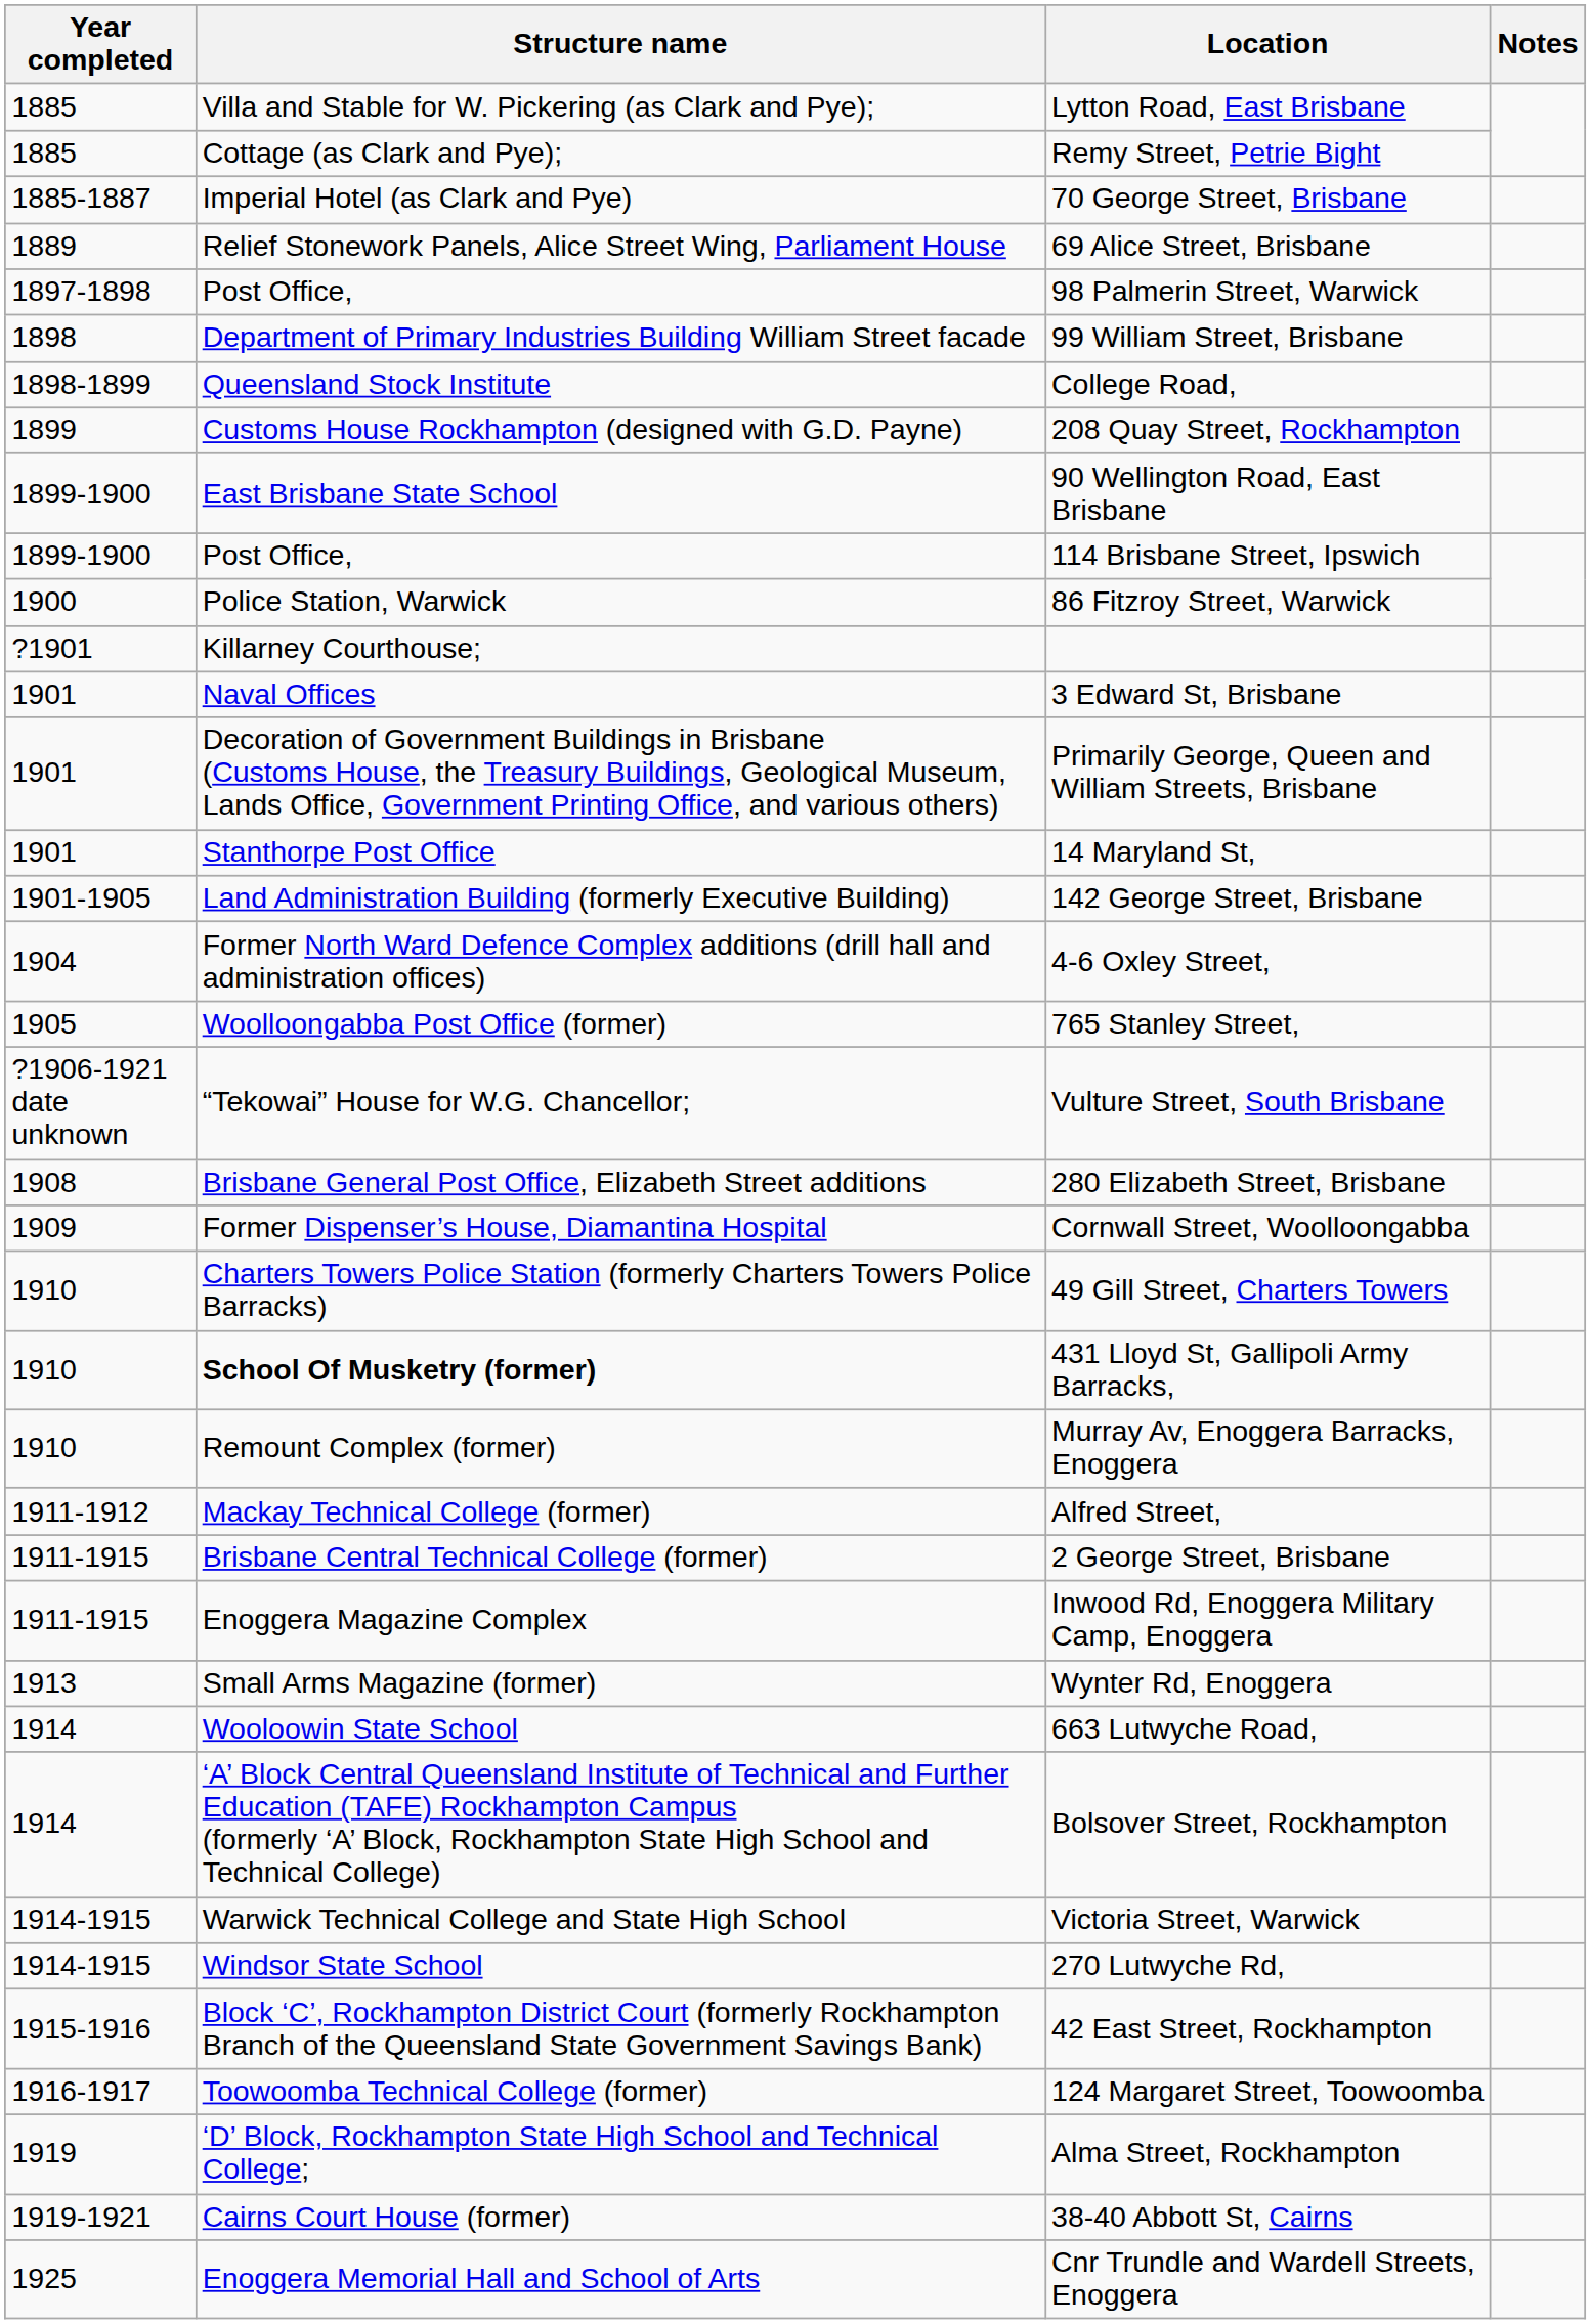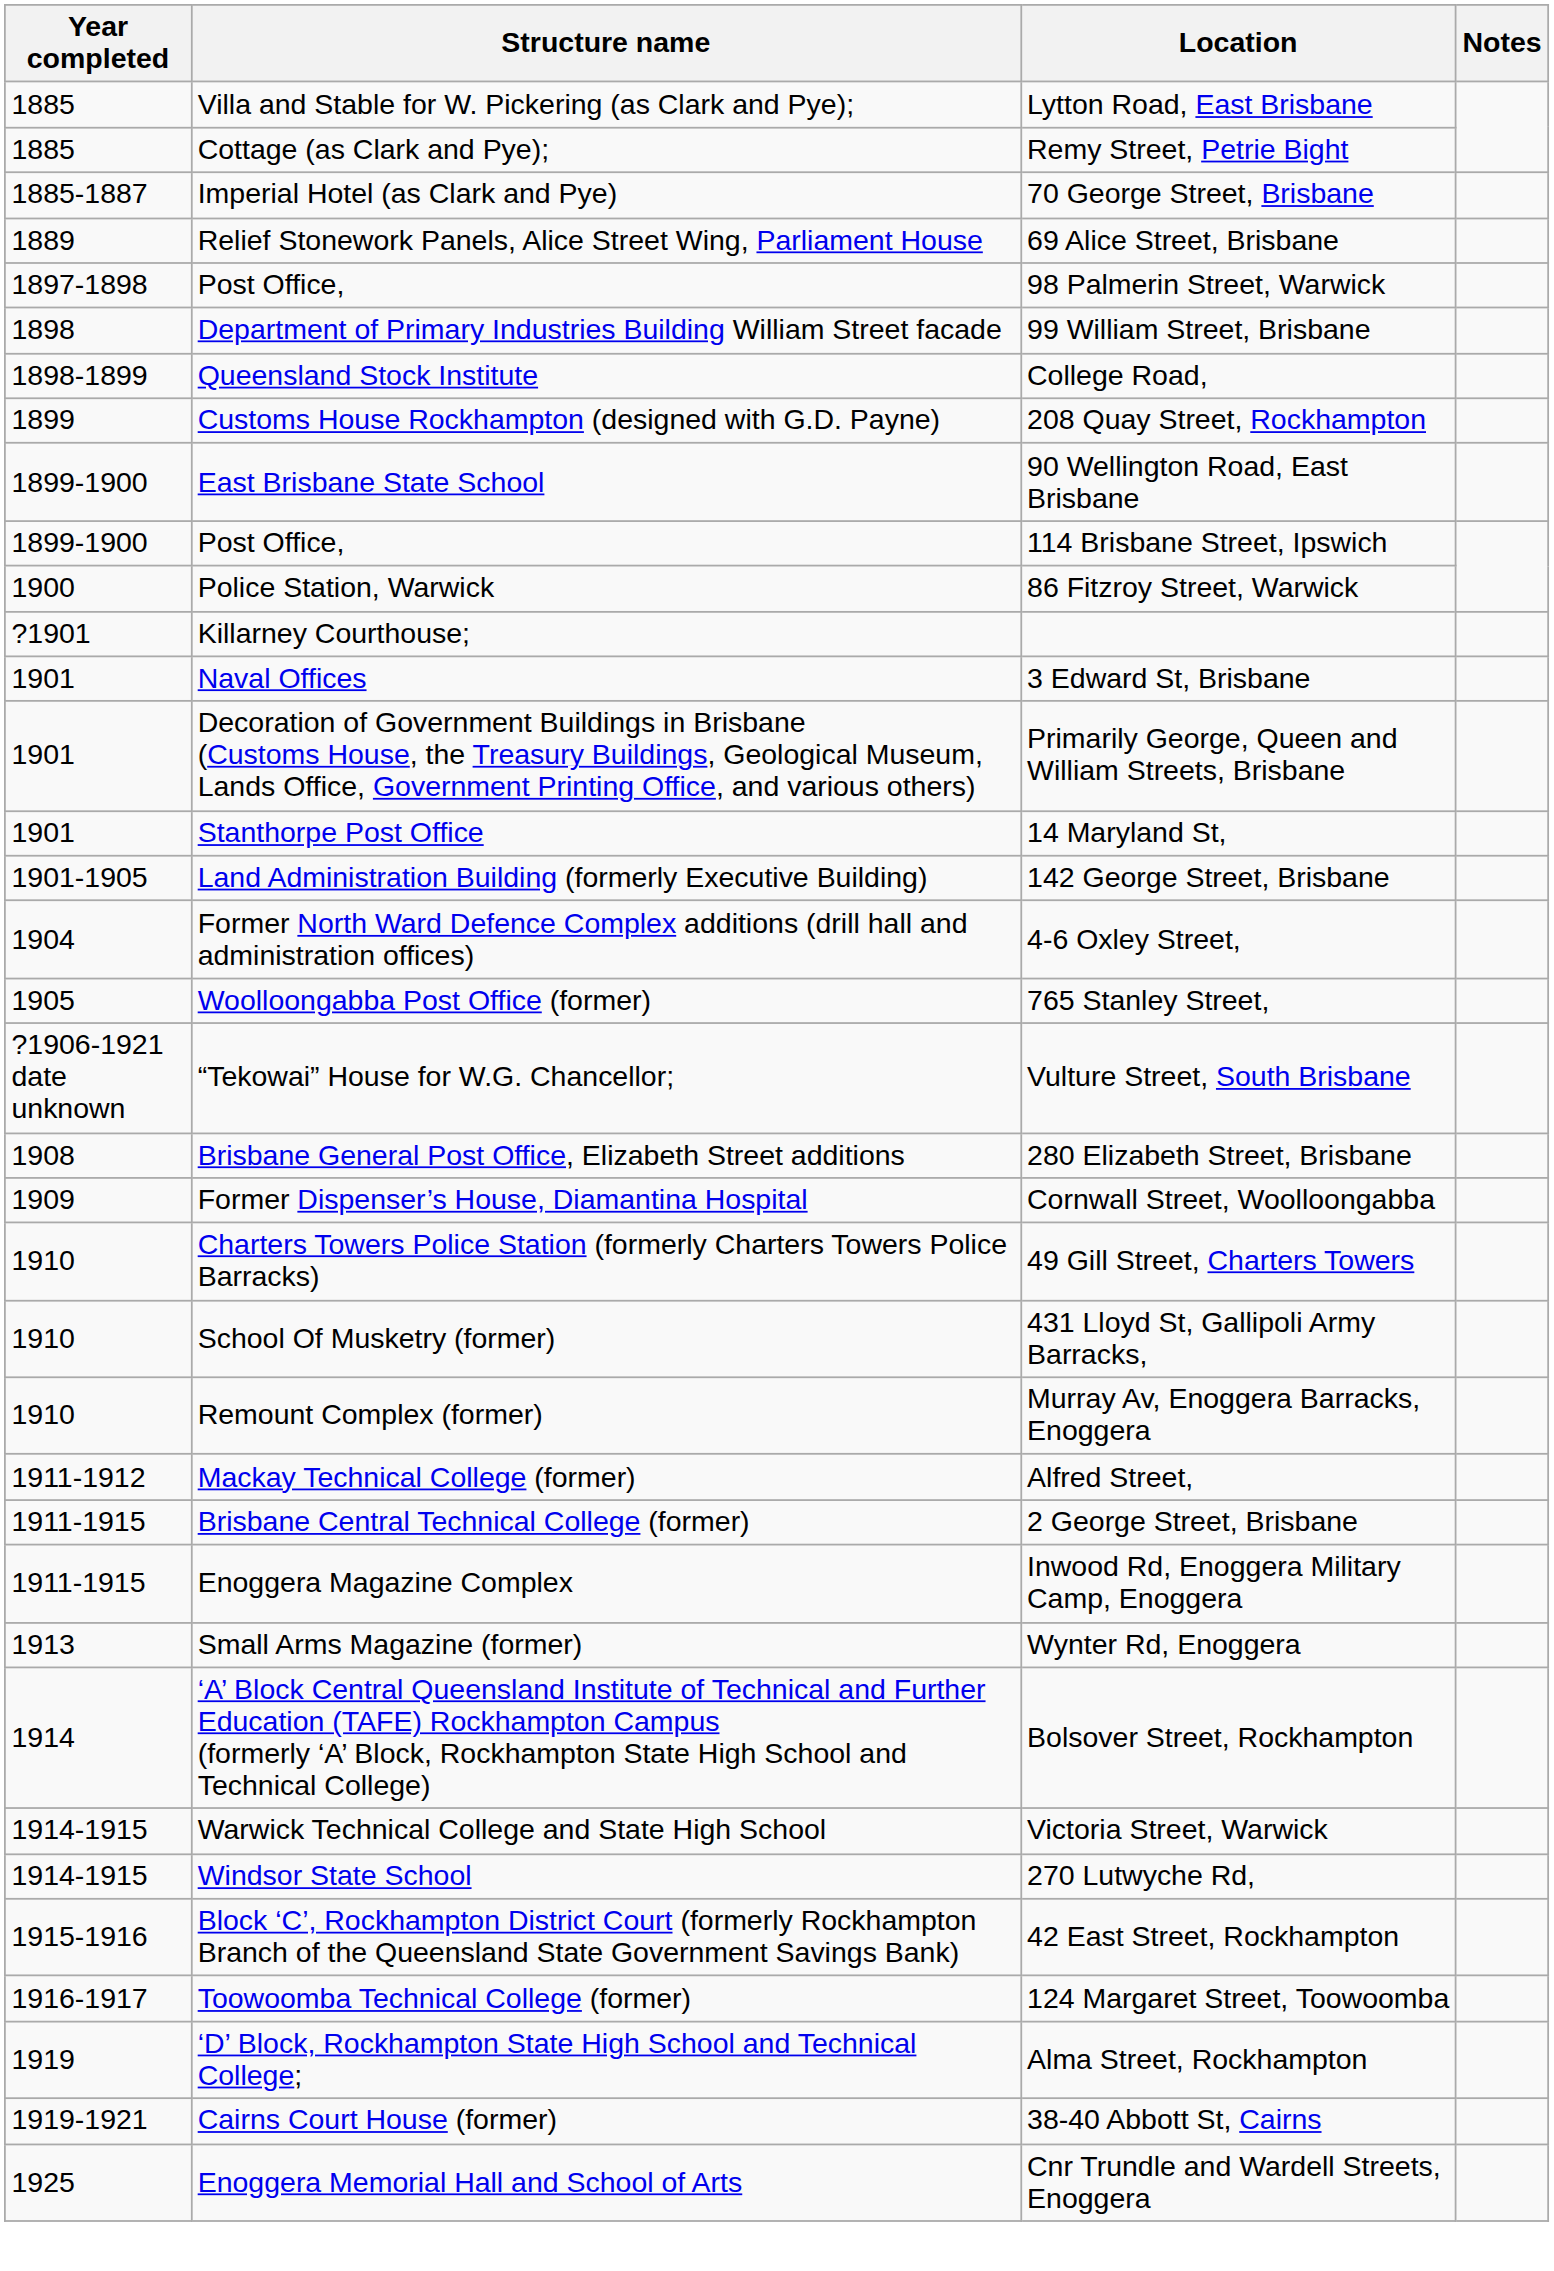431 Lloyd St, Gallipoli Army Barracks, | Structure name: bold -> normal
- row: 1914 | Wooloowin State School | 663 Lutwyche Road,
